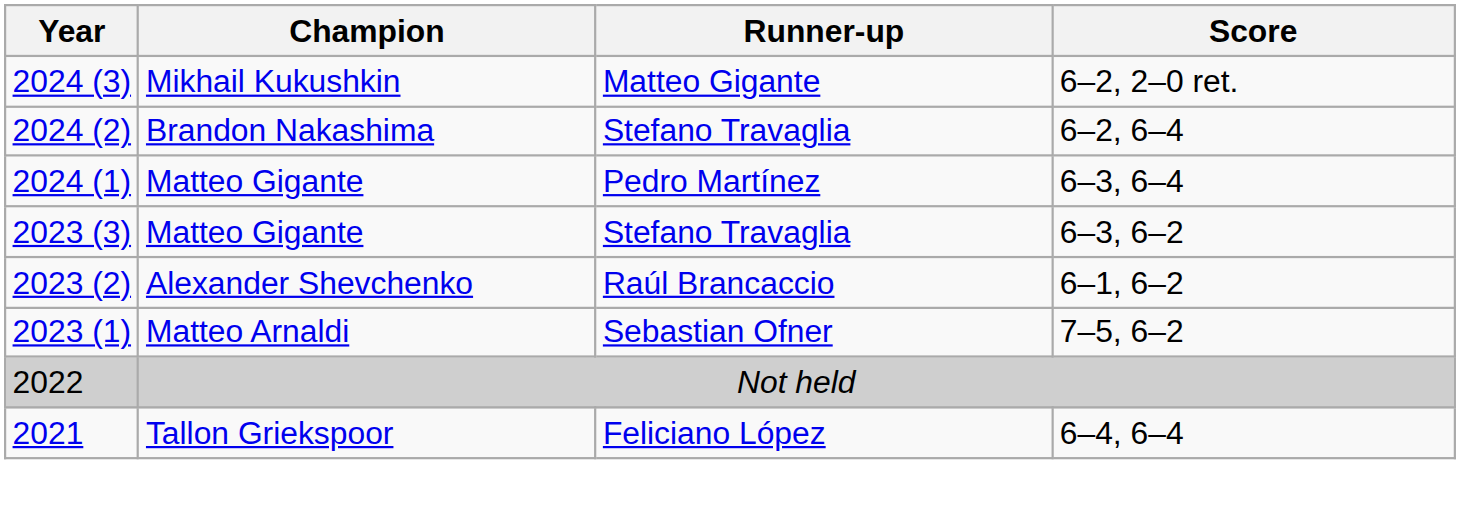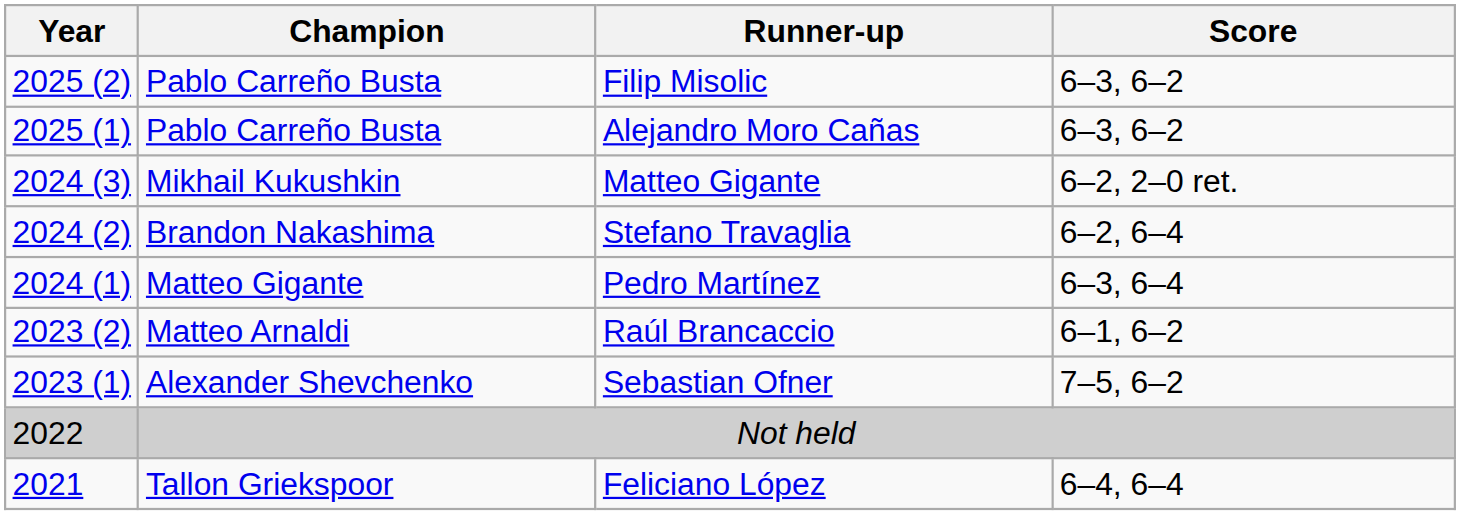+ row: 2025 (2) | Pablo Carreño Busta | Filip Misolic | 6–3, 6–2
+ row: 2025 (1) | Pablo Carreño Busta | Alejandro Moro Cañas | 6–3, 6–2
- row: 2023 (3) | Matteo Gigante | Stefano Travaglia | 6–3, 6–2
Raúl Brancaccio | Champion: Alexander Shevchenko -> Matteo Arnaldi
Sebastian Ofner | Champion: Matteo Arnaldi -> Alexander Shevchenko
